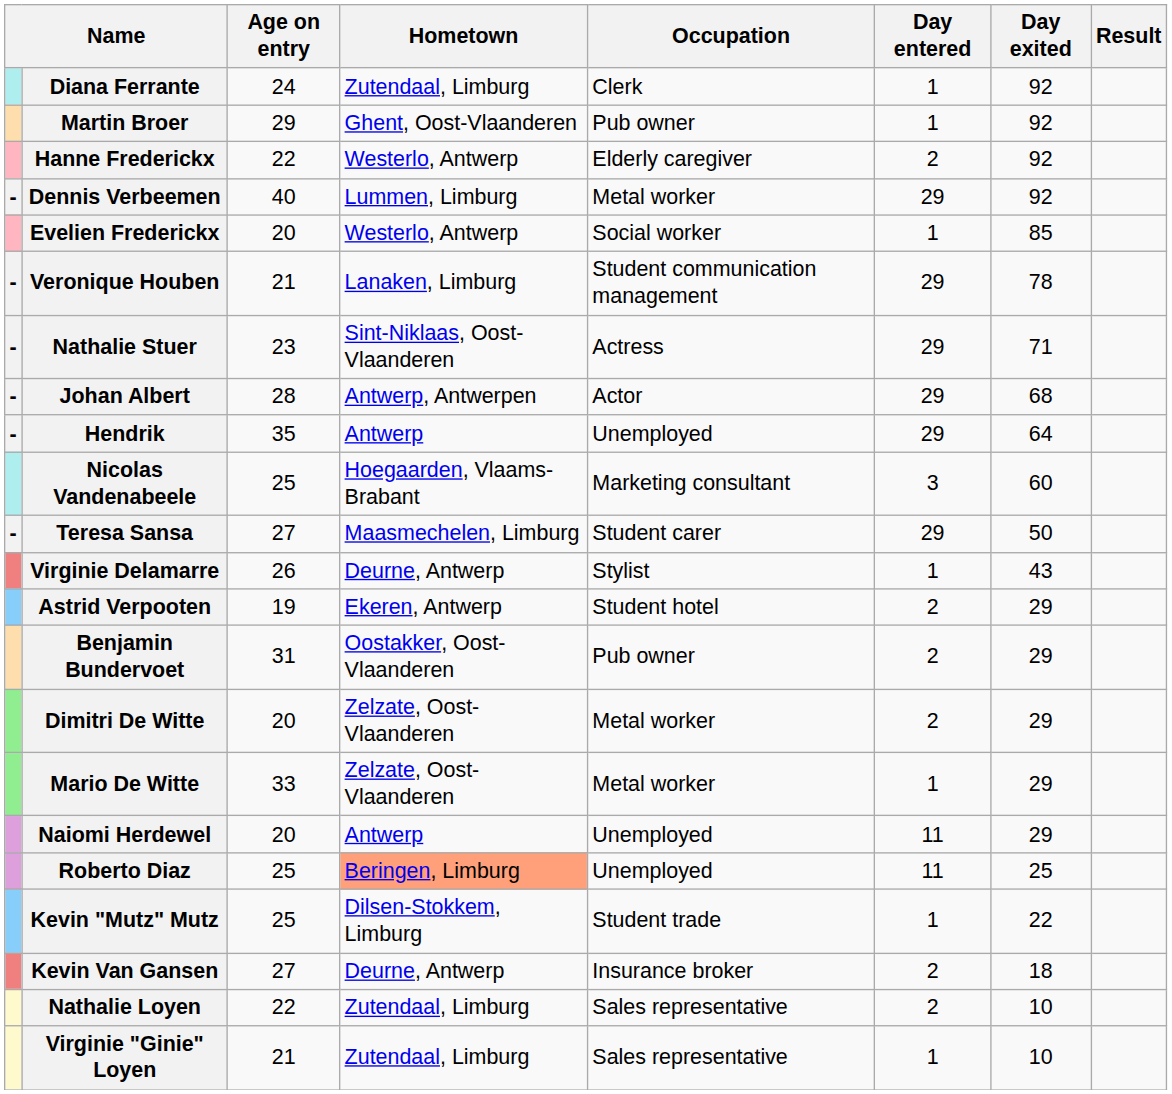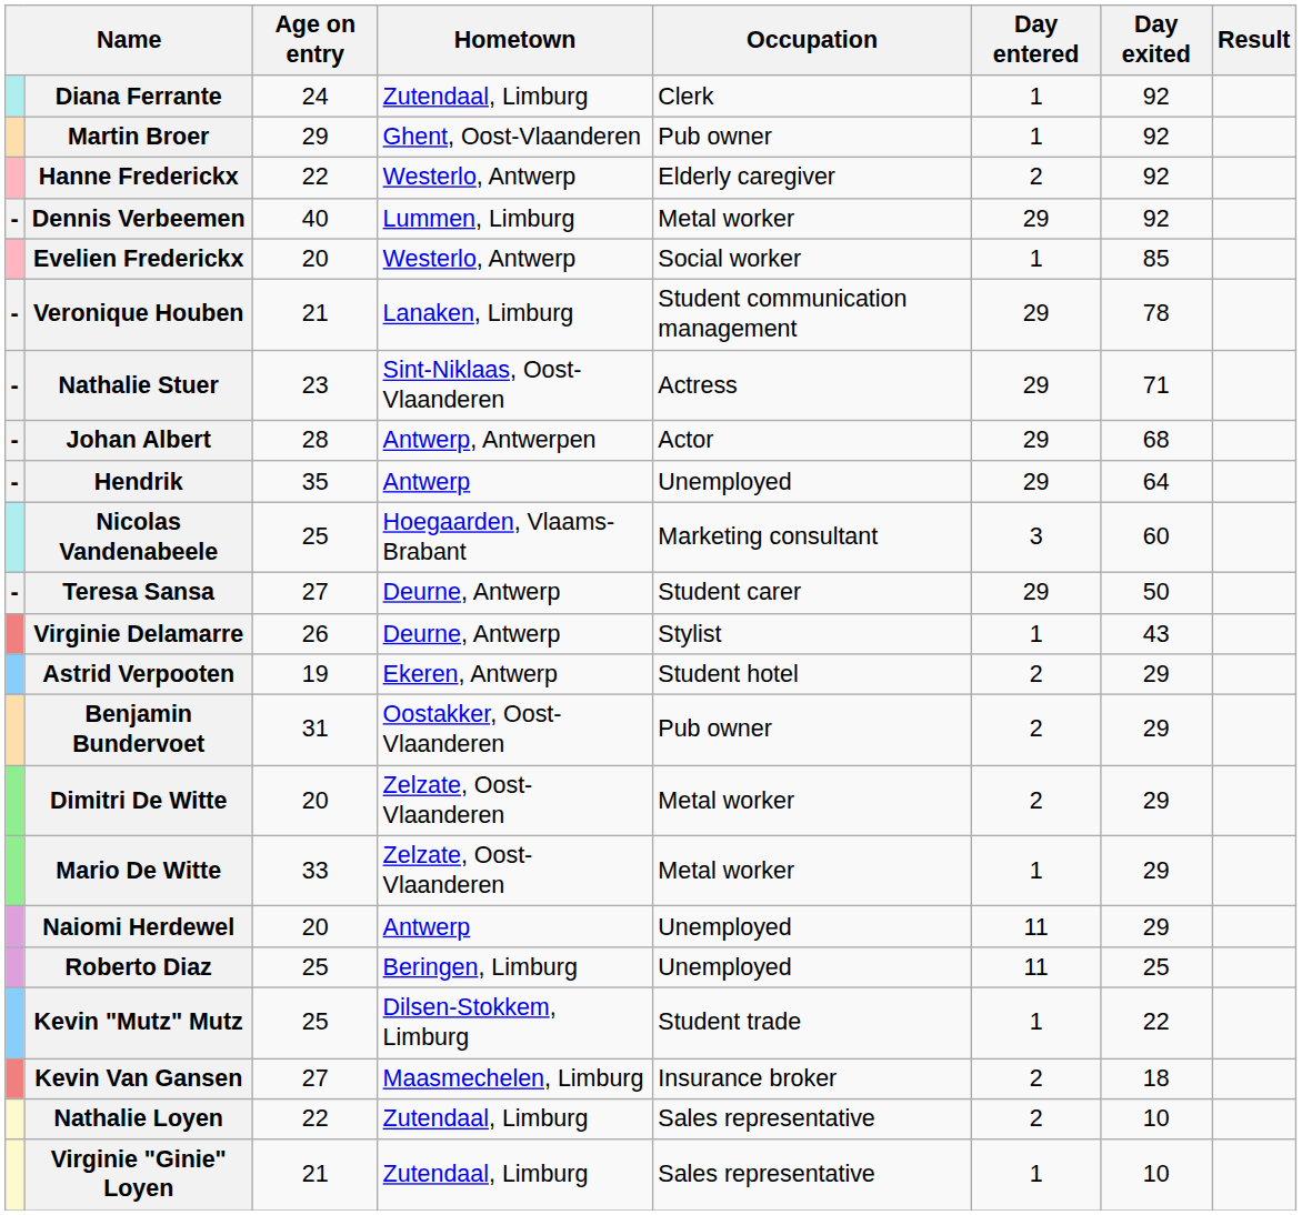Teresa Sansa | Hometown: Maasmechelen, Limburg -> Deurne, Antwerp
Roberto Diaz | Hometown: lightsalmon background -> no background
Kevin Van Gansen | Hometown: Deurne, Antwerp -> Maasmechelen, Limburg
